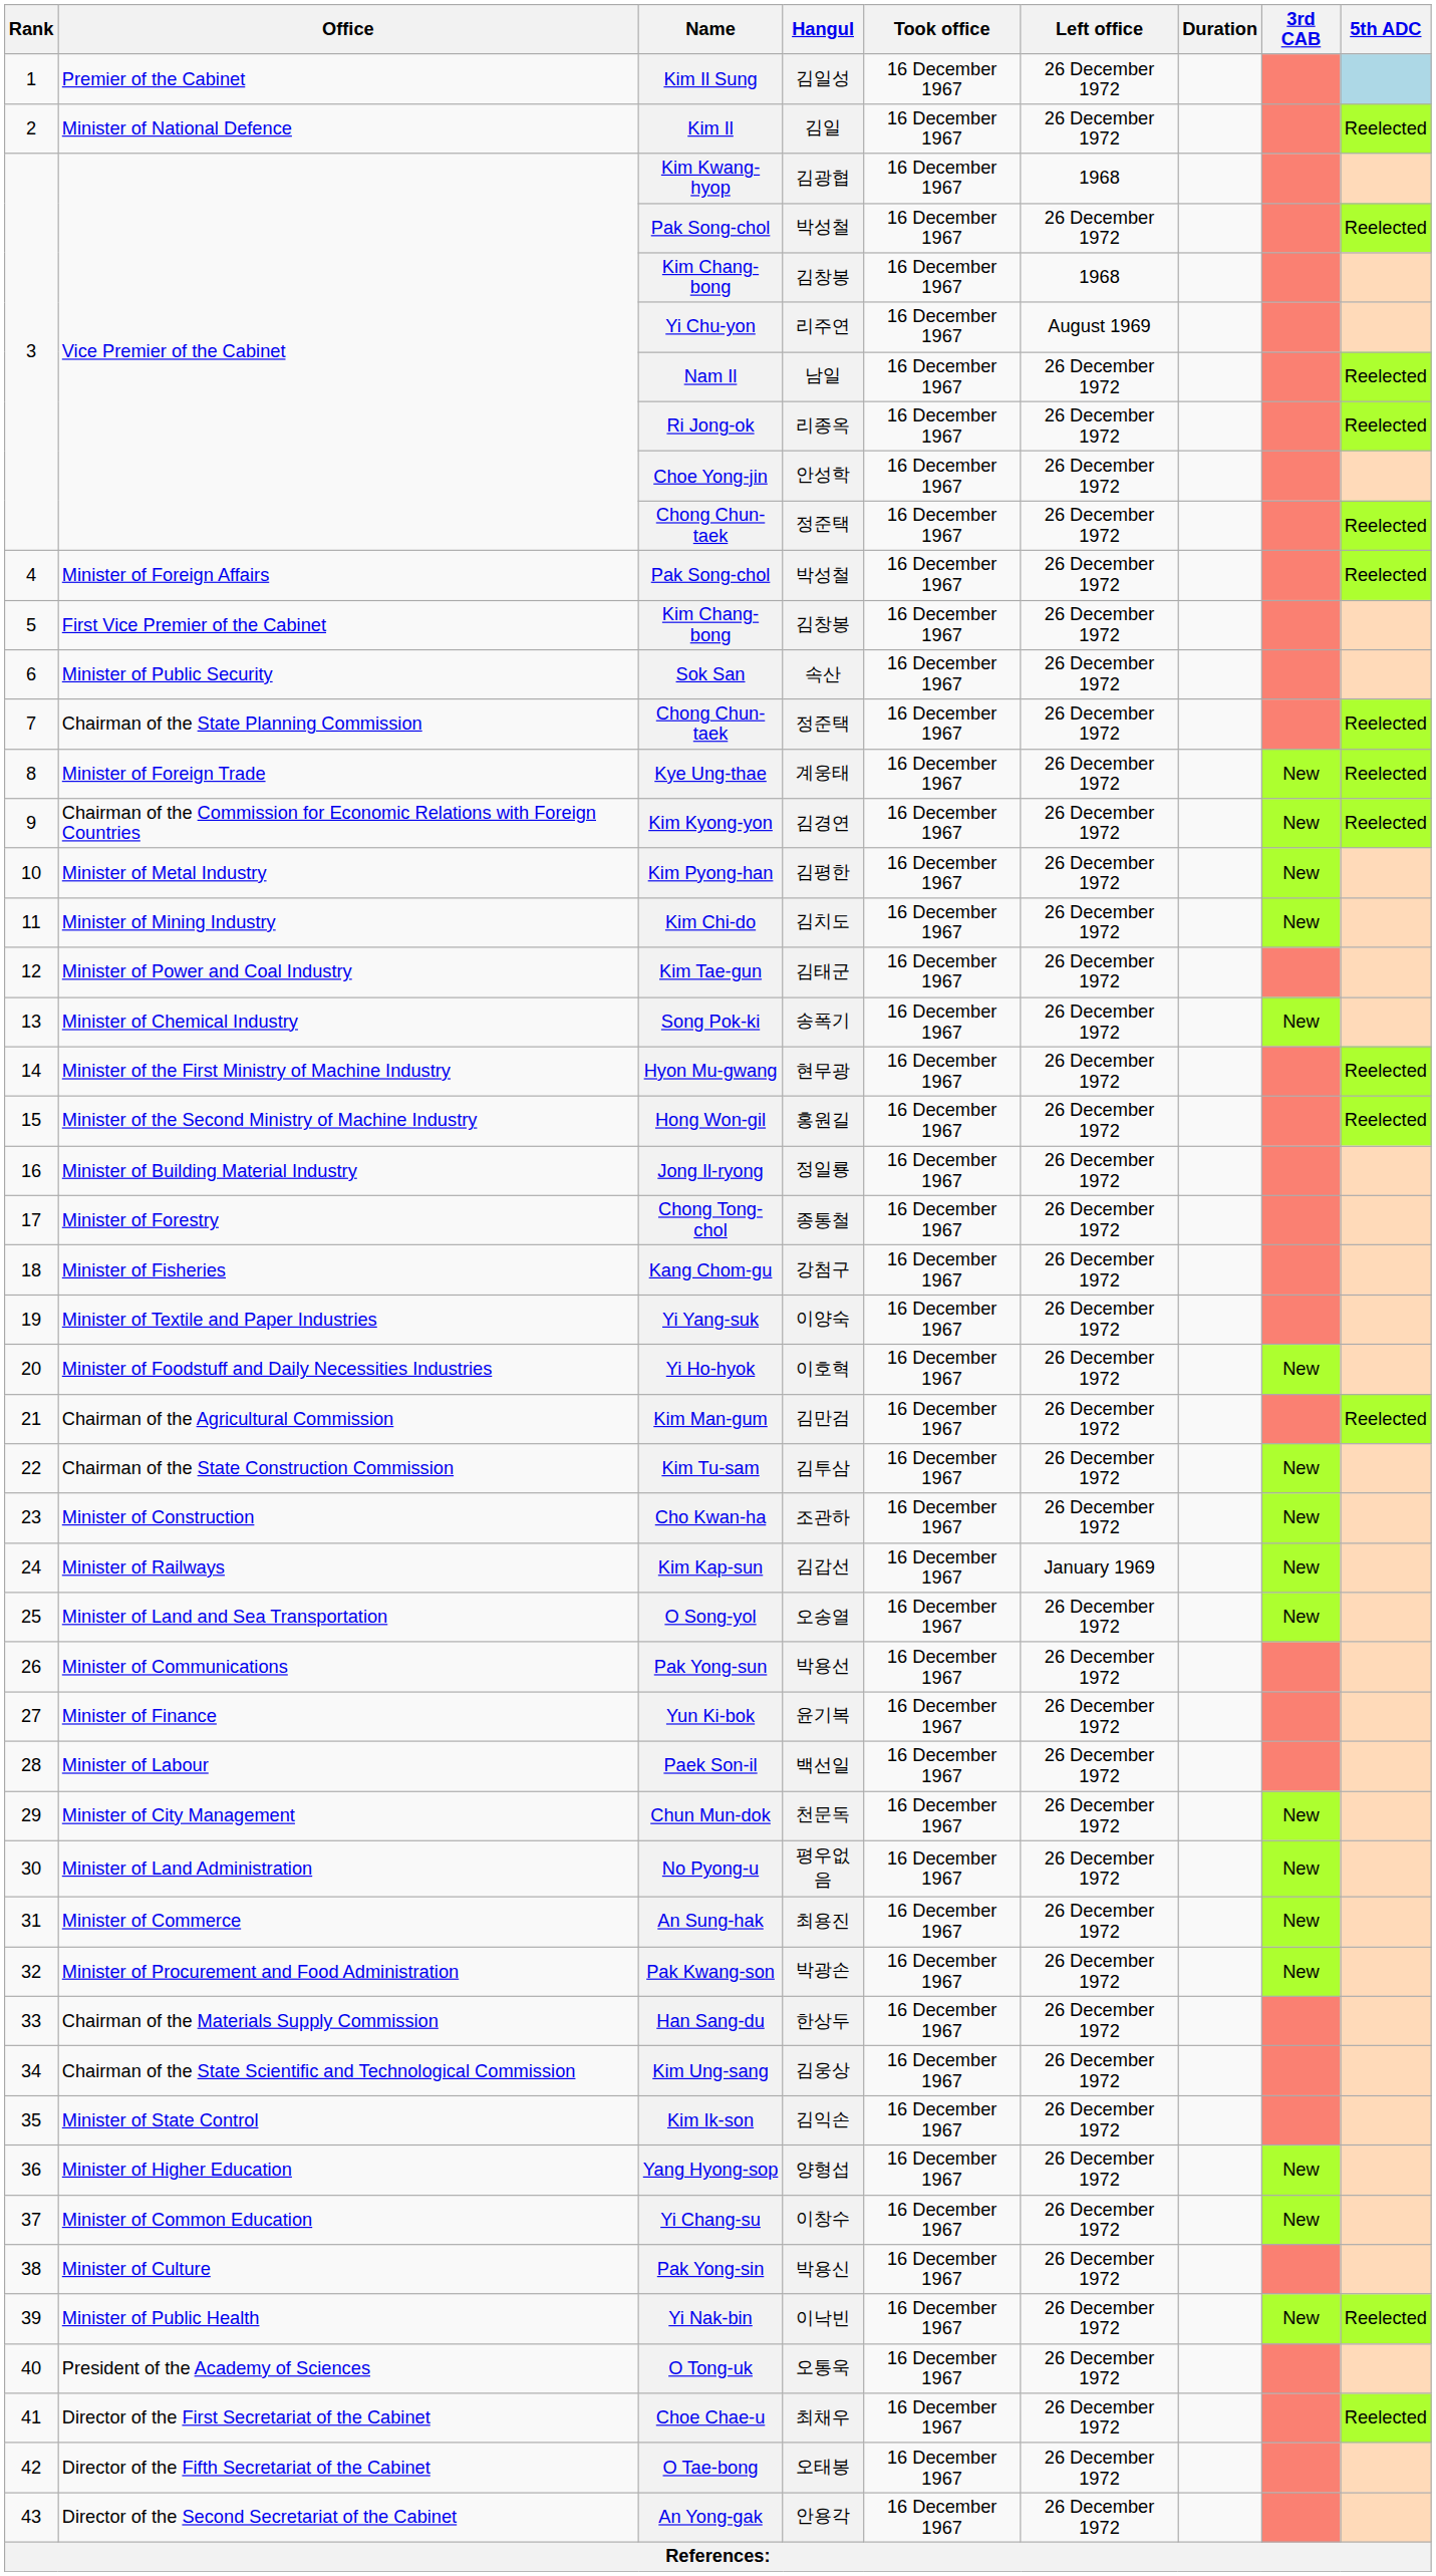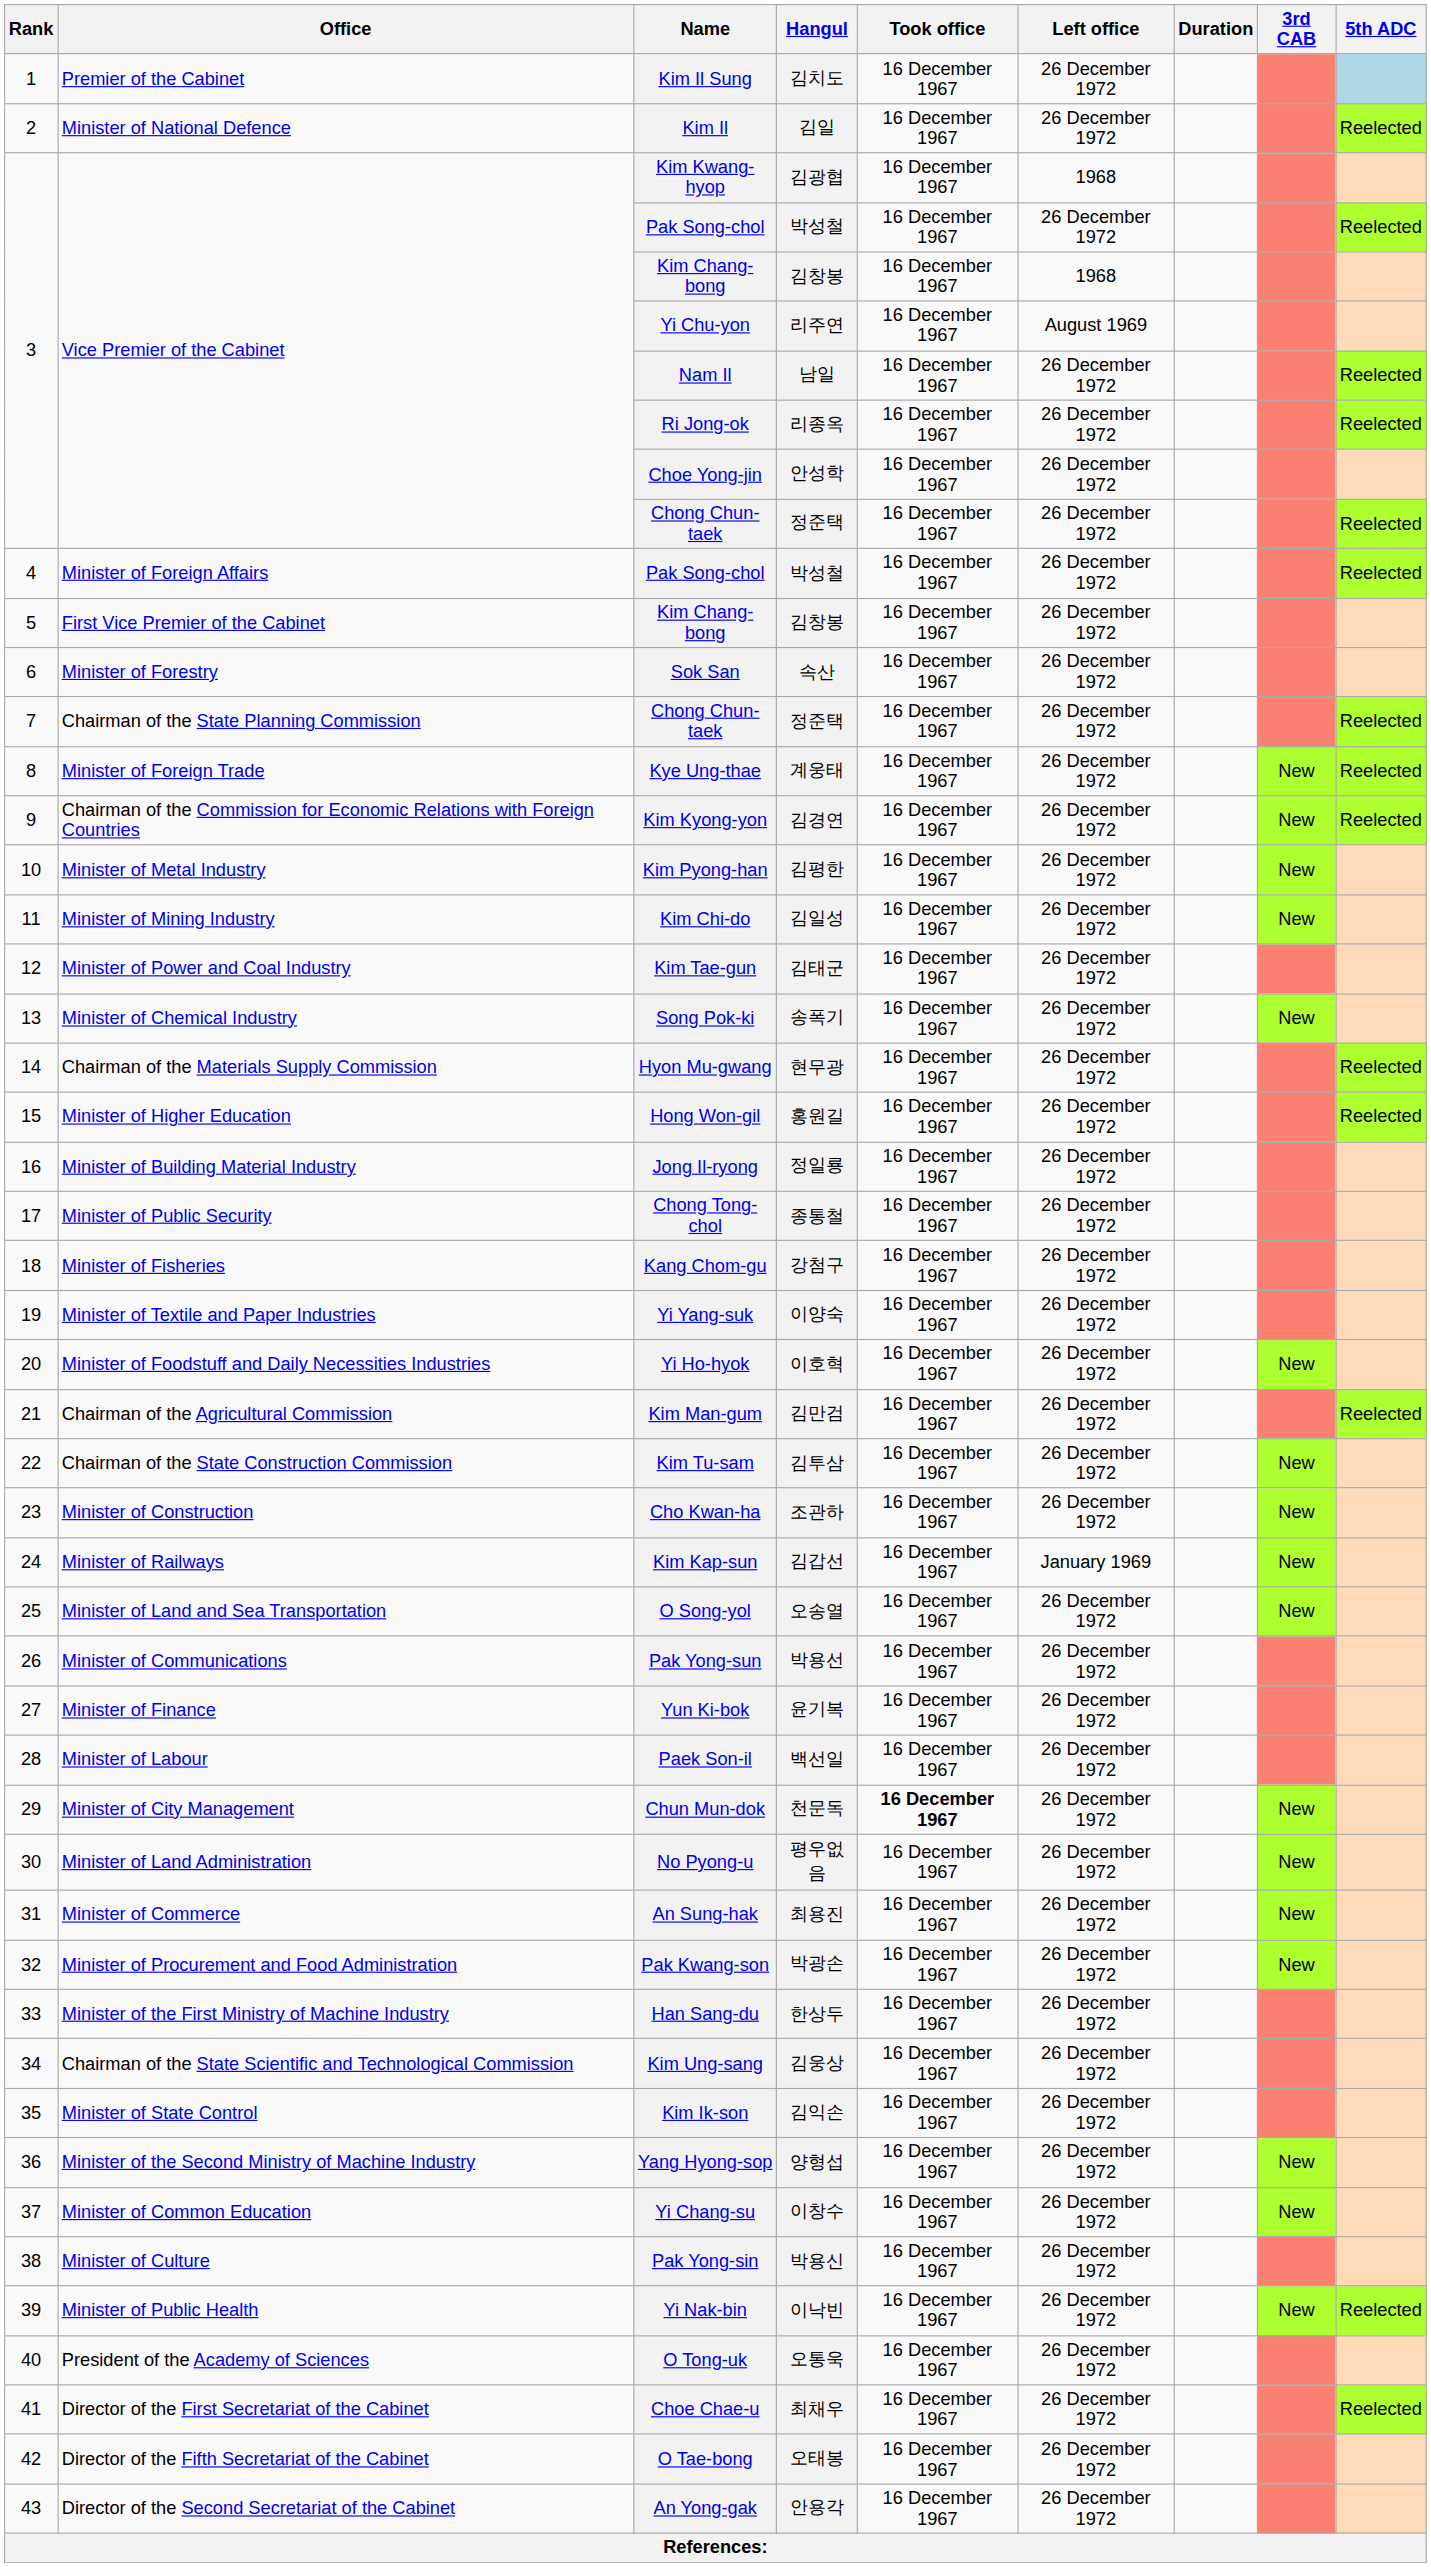Kim Il Sung | Hangul: 김일성 -> 김치도
Sok San | Office: Minister of Public Security -> Minister of Forestry
Kim Chi-do | Hangul: 김치도 -> 김일성
Hyon Mu-gwang | Office: Minister of the First Ministry of Machine Industry -> Chairman of the Materials Supply Commission
Hong Won-gil | Office: Minister of the Second Ministry of Machine Industry -> Minister of Higher Education
Chong Tong-chol | Office: Minister of Forestry -> Minister of Public Security
Chun Mun-dok | Took office: normal -> bold
Han Sang-du | Office: Chairman of the Materials Supply Commission -> Minister of the First Ministry of Machine Industry
Yang Hyong-sop | Office: Minister of Higher Education -> Minister of the Second Ministry of Machine Industry
